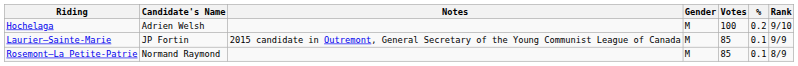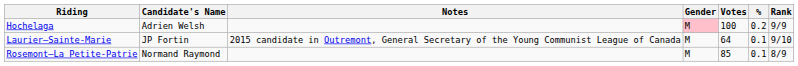Hochelaga | Gender: no background -> pink background
Hochelaga | Rank: 9/10 -> 9/9
Laurier—Sainte-Marie | Votes: 85 -> 64
Laurier—Sainte-Marie | Rank: 9/9 -> 9/10
